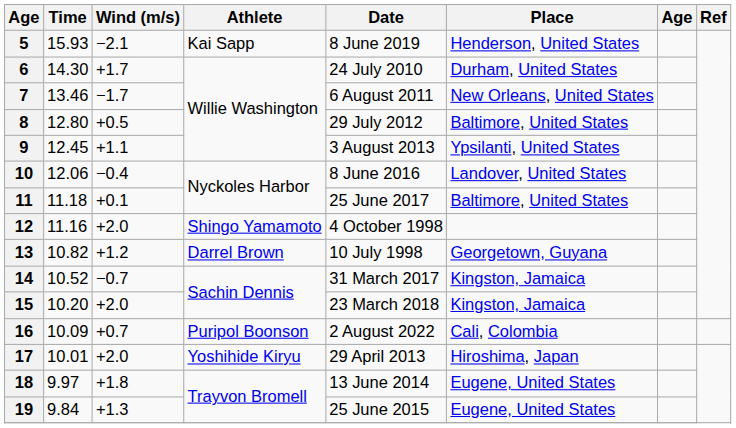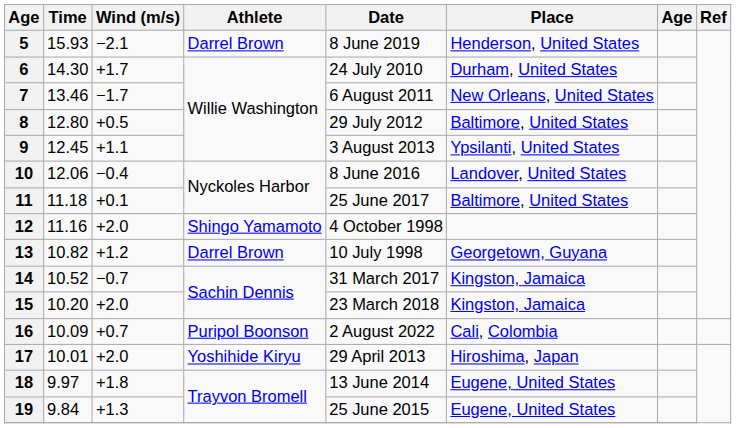5 | Athlete: Kai Sapp -> Darrel Brown
